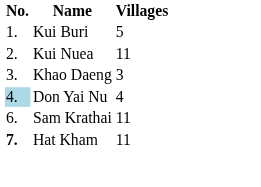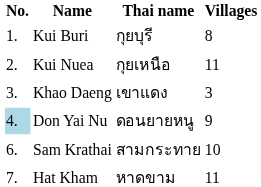+ column: Thai name | กุยบุรี | กุยเหนือ | เขาแดง | ดอนยายหนู | สามกระทาย | หาดขาม
Kui Buri | Villages: 5 -> 8
Don Yai Nu | Villages: 4 -> 9
Sam Krathai | Villages: 11 -> 10
Hat Kham | No.: bold -> normal
